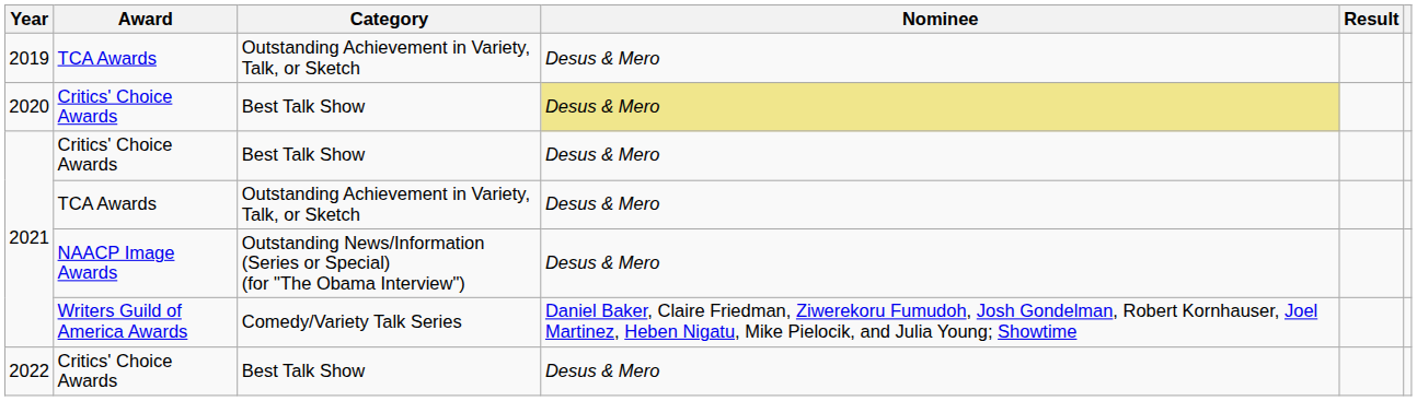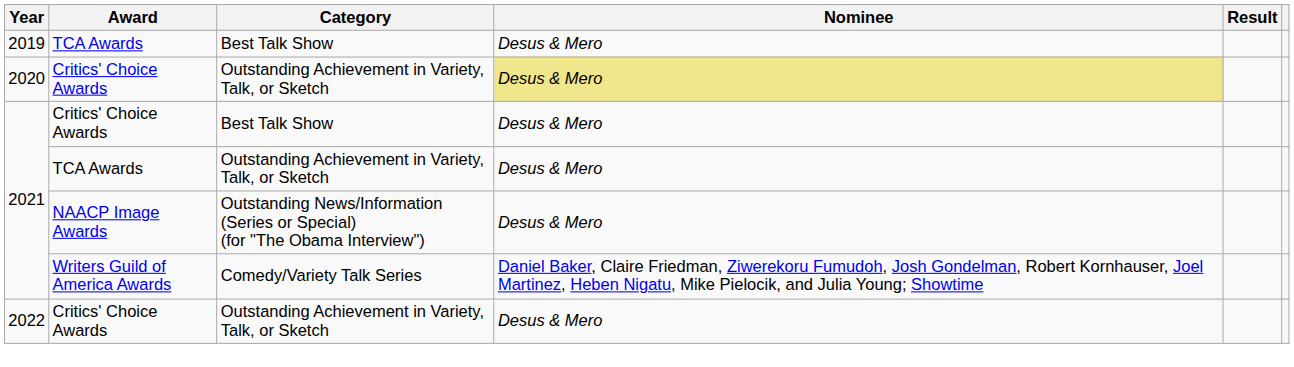2019 | Category: Outstanding Achievement in Variety, Talk, or Sketch -> Best Talk Show
2020 | Category: Best Talk Show -> Outstanding Achievement in Variety, Talk, or Sketch
2022 | Category: Best Talk Show -> Outstanding Achievement in Variety, Talk, or Sketch
